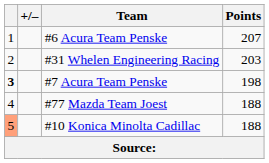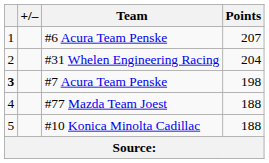#31 Whelen Engineering Racing | Points: 203 -> 204
#10 Konica Minolta Cadillac | column 1: lightsalmon background -> no background
